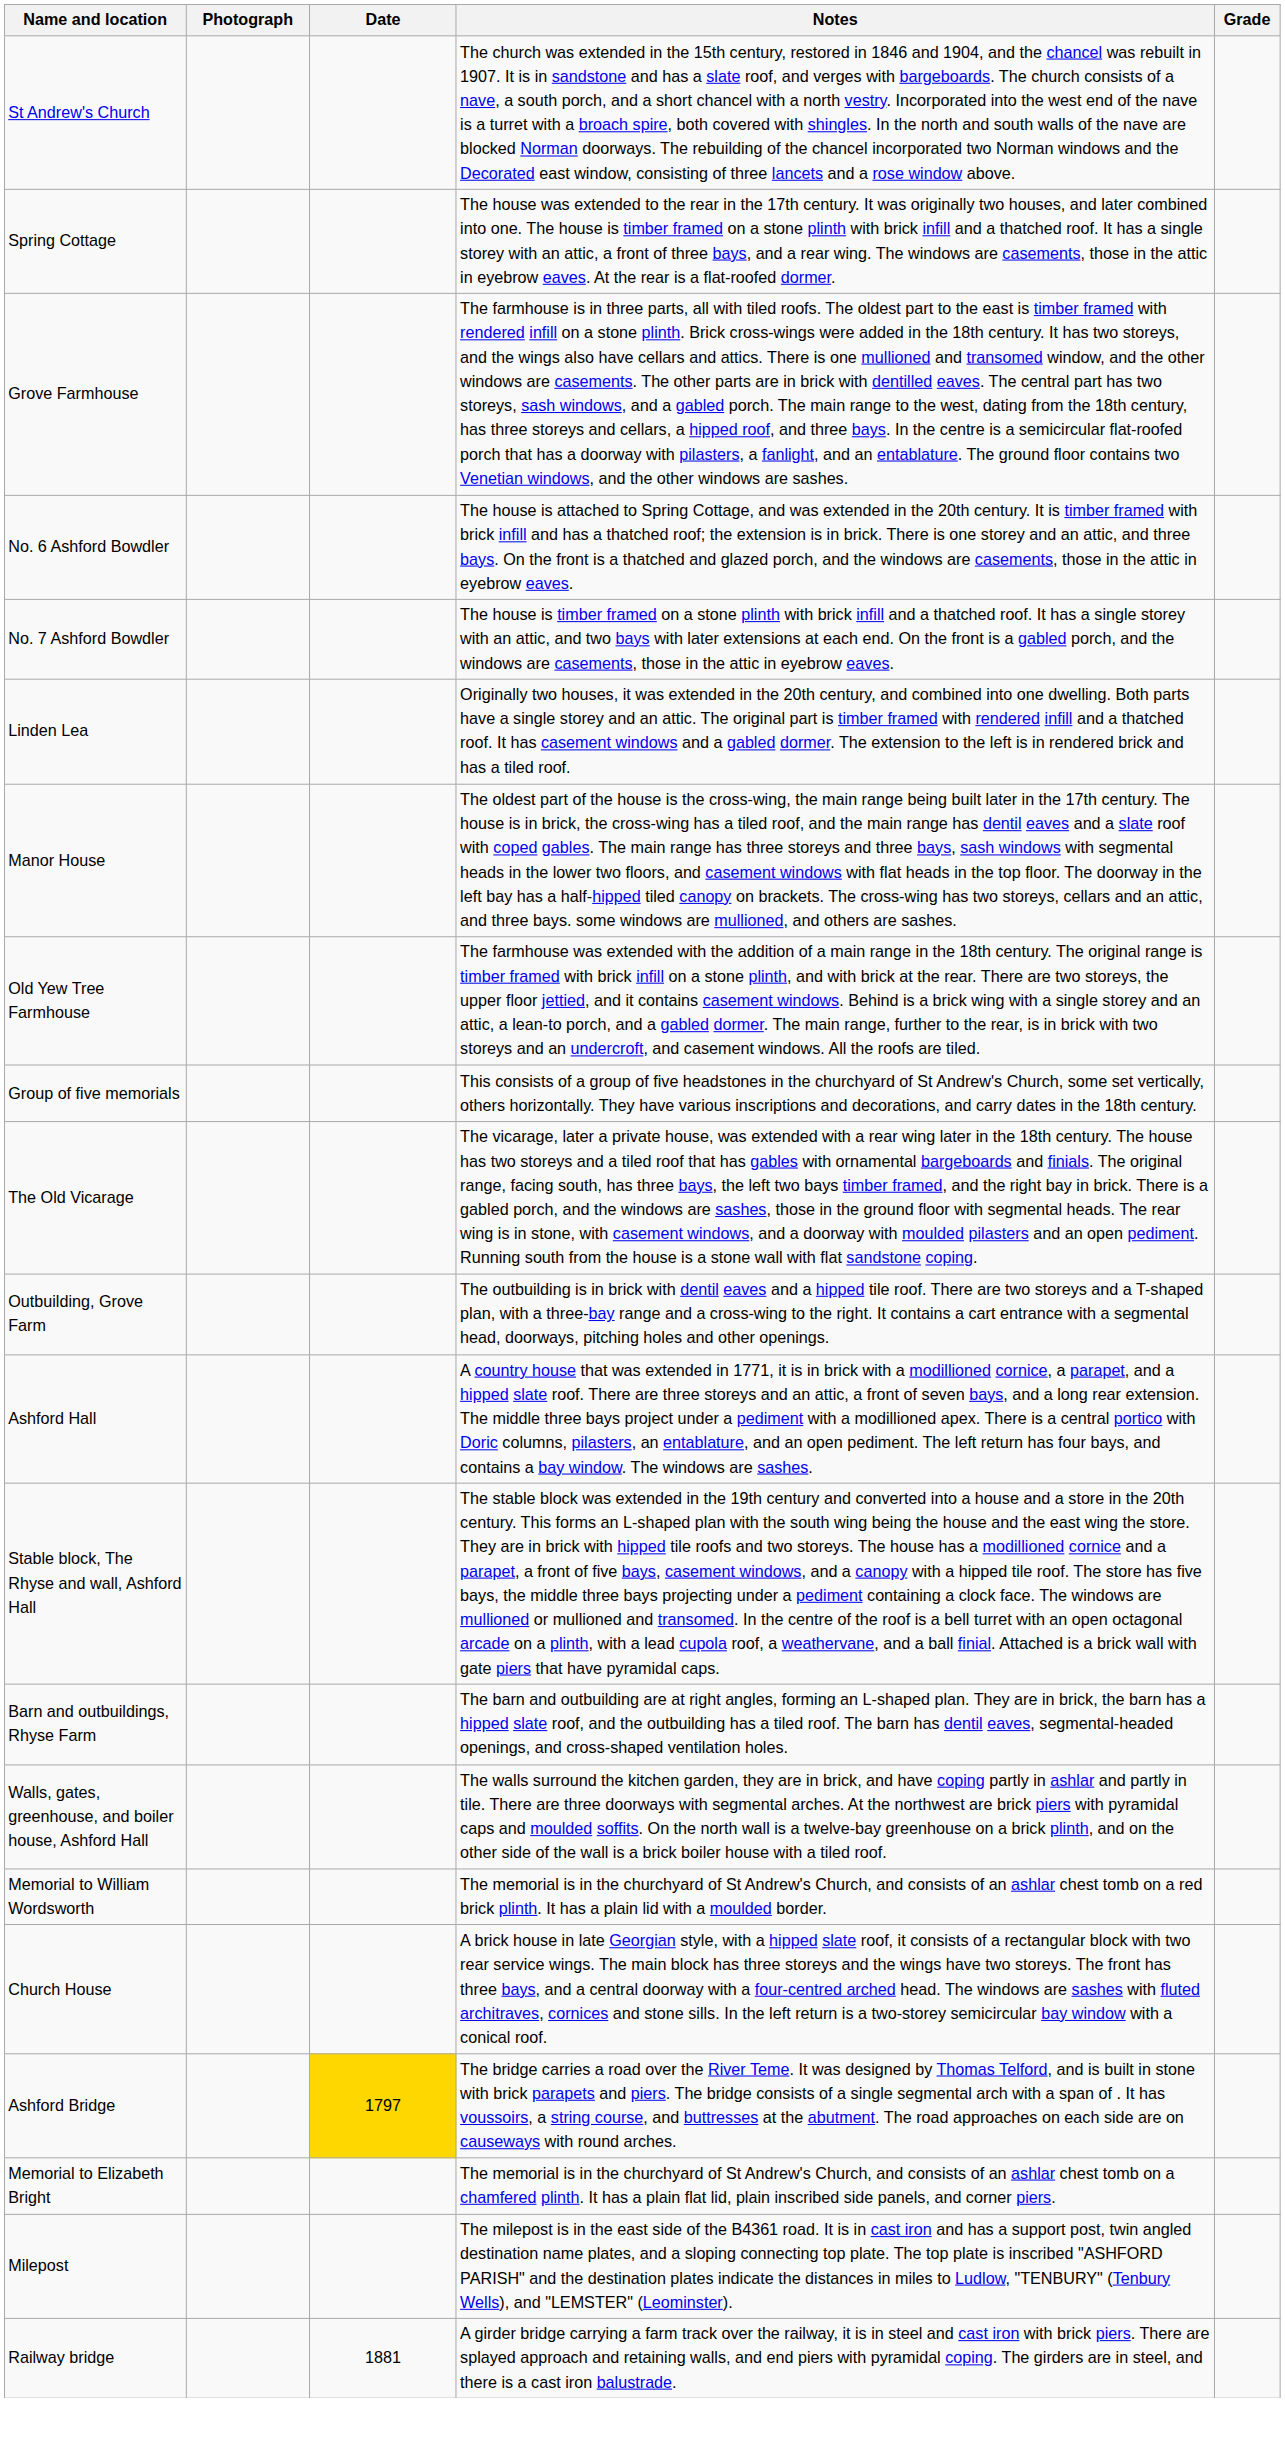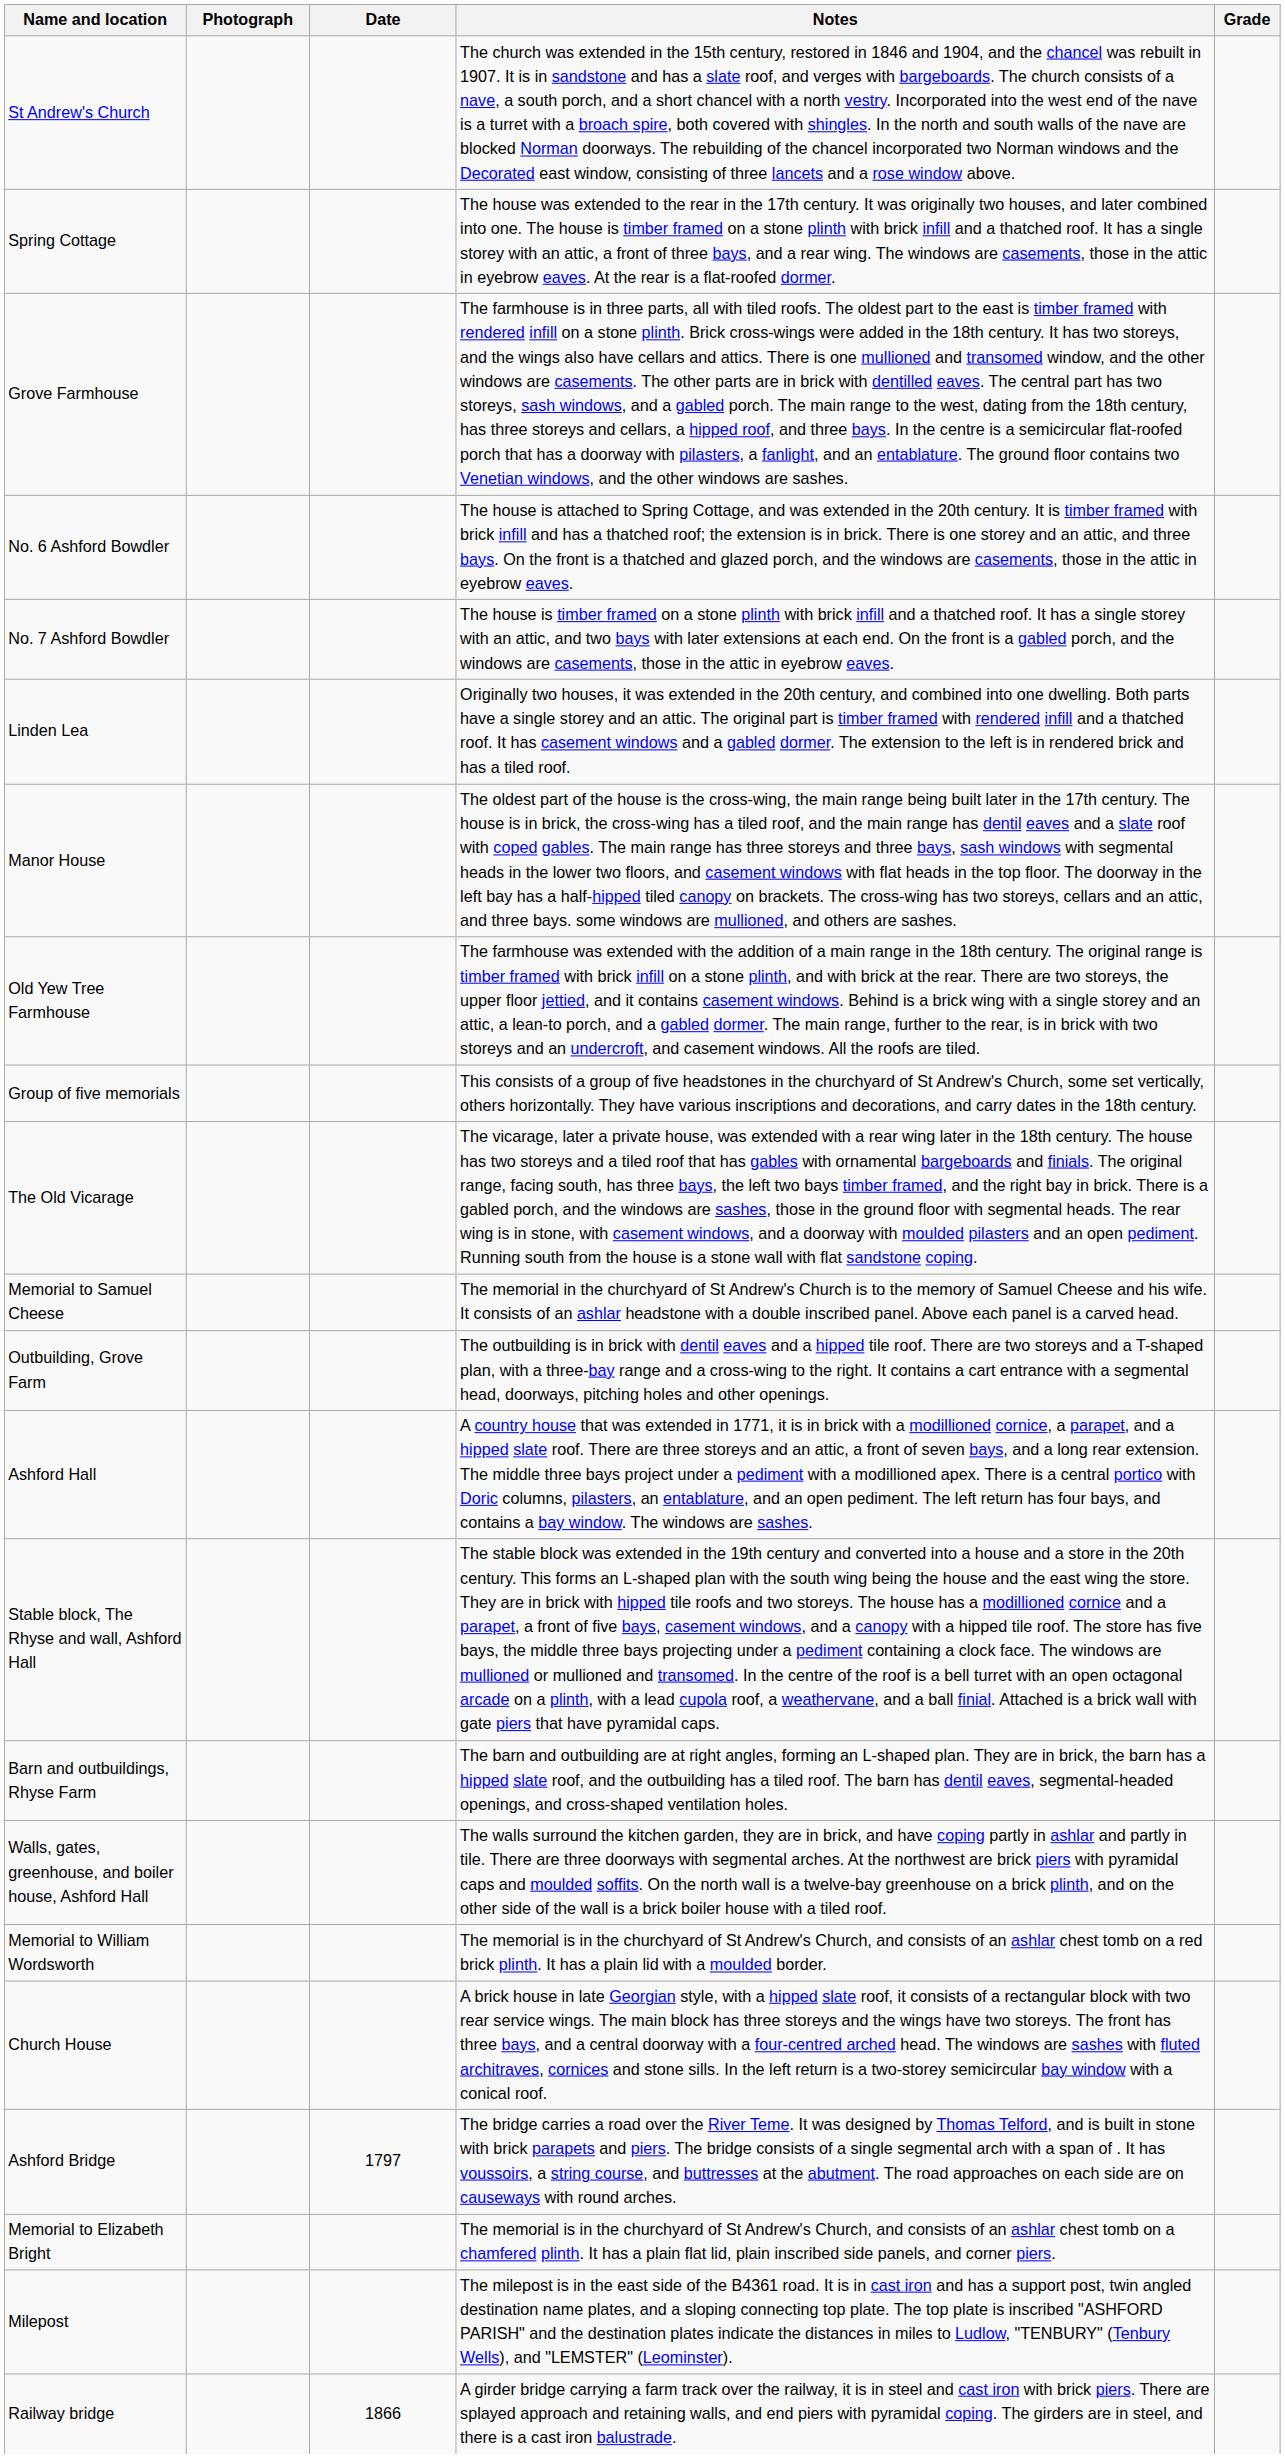+ row: Memorial to Samuel Cheese | The memorial in the churchyard of St Andrew's Church is to the memory of Samuel Cheese and his wife. It consists of an ashlar headstone with a double inscribed panel. Above each panel is a carved head.
Ashford Bridge | Date: gold background -> no background
Railway bridge | Date: 1881 -> 1866
